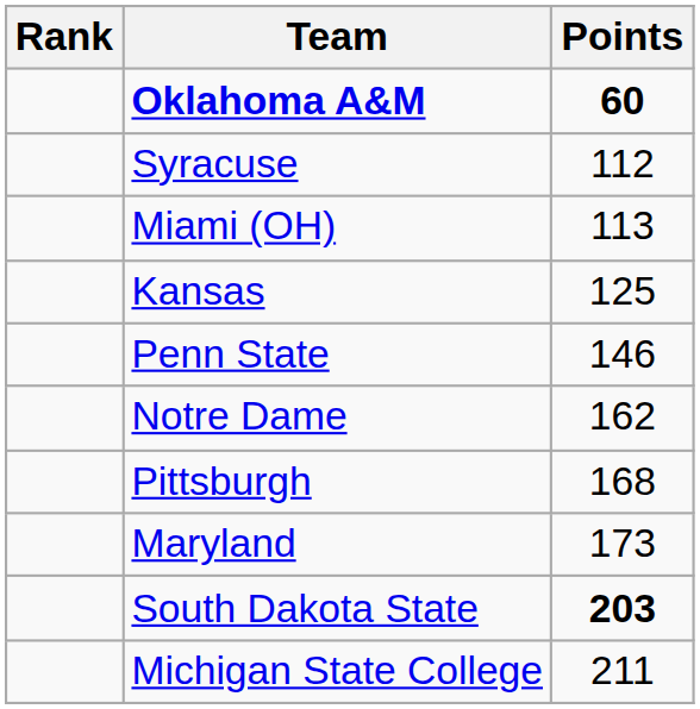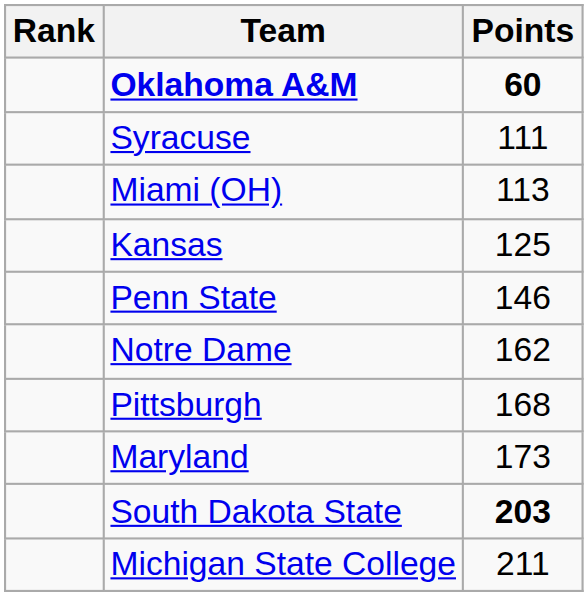Syracuse | Points: 112 -> 111
